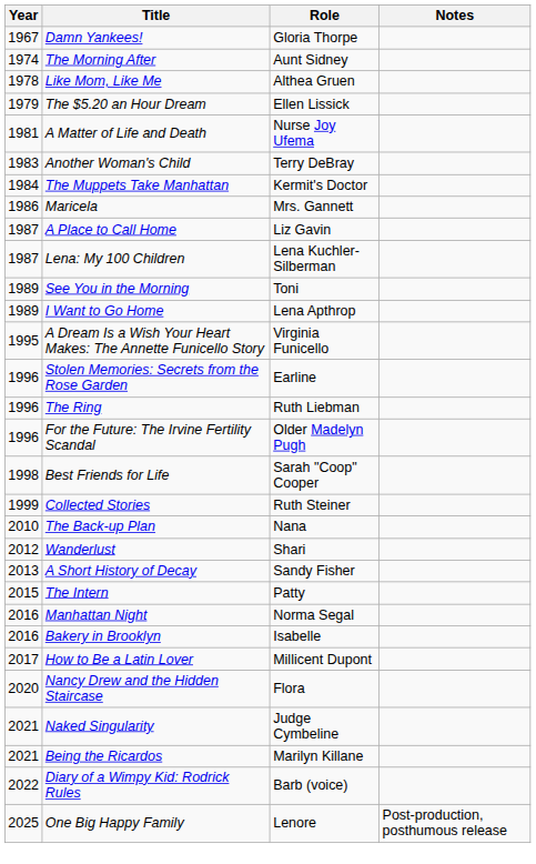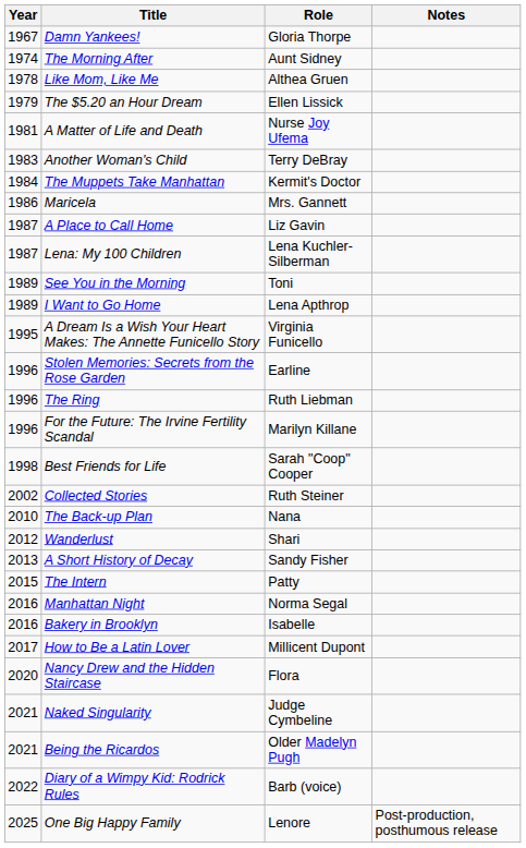For the Future: The Irvine Fertility Scandal | Role: Older Madelyn Pugh -> Marilyn Killane
Collected Stories | Year: 1999 -> 2002
Being the Ricardos | Role: Marilyn Killane -> Older Madelyn Pugh
